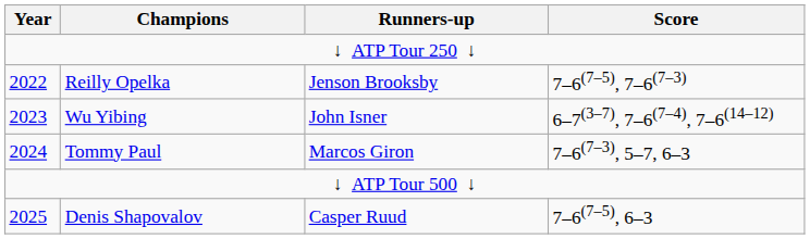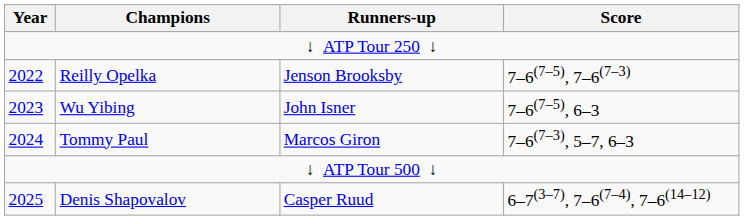Wu Yibing | Score: 6–7(3–7), 7–6(7–4), 7–6(14–12) -> 7–6(7–5), 6–3
Denis Shapovalov | Score: 7–6(7–5), 6–3 -> 6–7(3–7), 7–6(7–4), 7–6(14–12)
